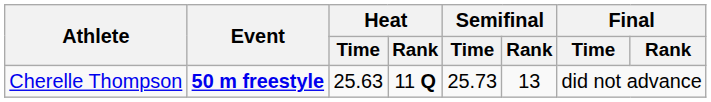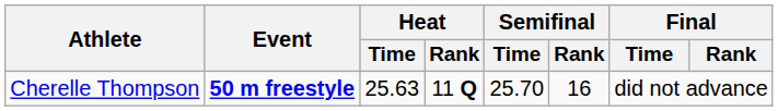Cherelle Thompson | Semifinal / Time: 25.73 -> 25.70
Cherelle Thompson | Semifinal / Rank: 13 -> 16
